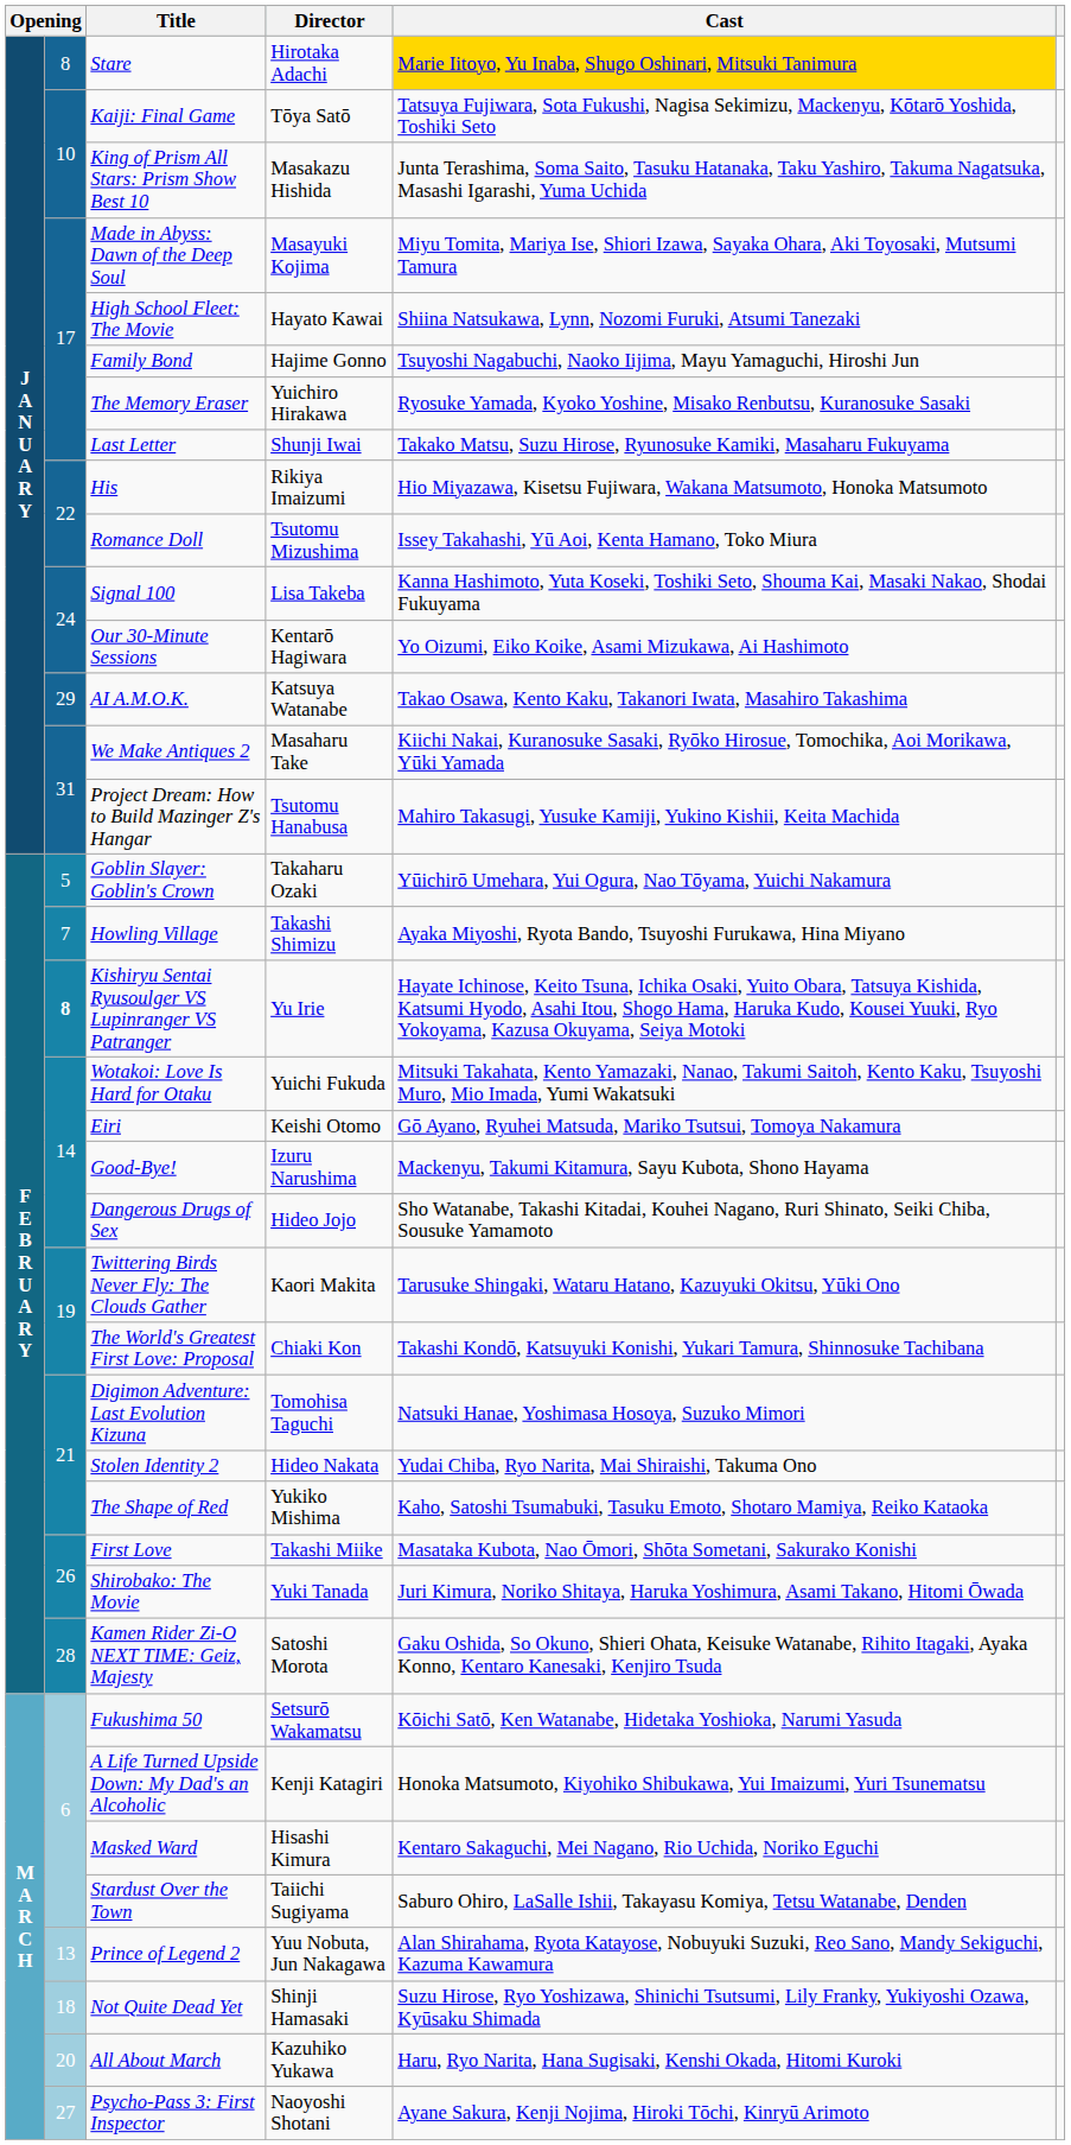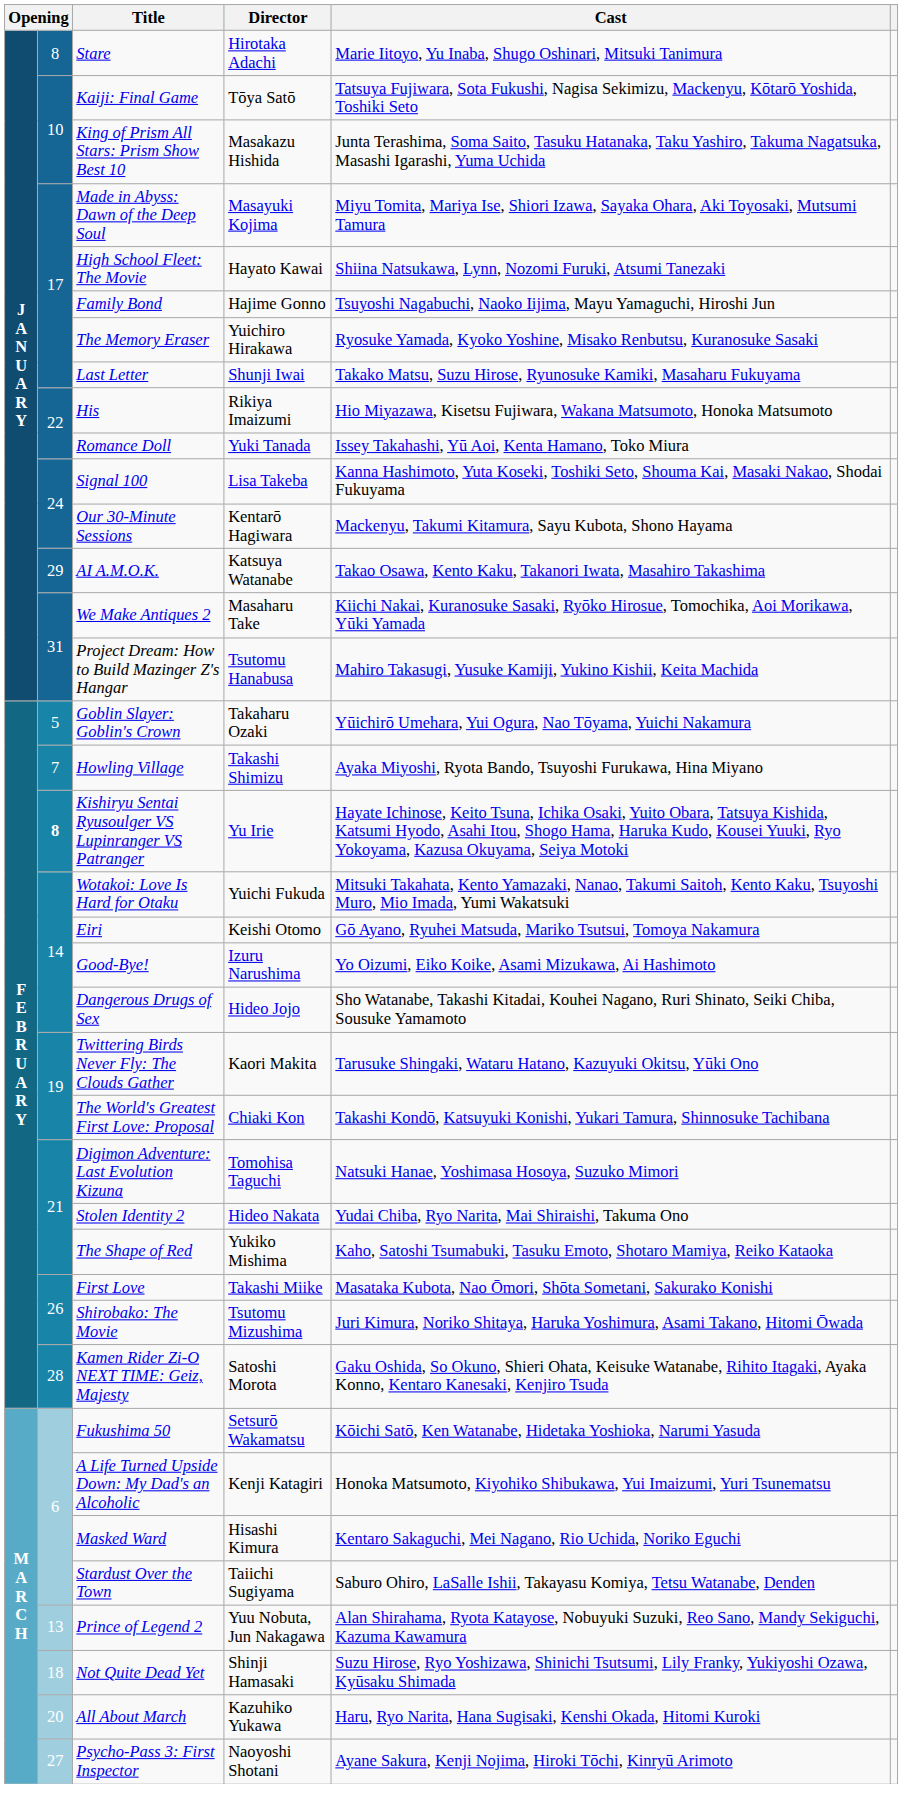Stare | Cast: gold background -> no background
Romance Doll | Director: Tsutomu Mizushima -> Yuki Tanada
Our 30-Minute Sessions | Cast: Yo Oizumi, Eiko Koike, Asami Mizukawa, Ai Hashimoto -> Mackenyu, Takumi Kitamura, Sayu Kubota, Shono Hayama
Good-Bye! | Cast: Mackenyu, Takumi Kitamura, Sayu Kubota, Shono Hayama -> Yo Oizumi, Eiko Koike, Asami Mizukawa, Ai Hashimoto
Shirobako: The Movie | Director: Yuki Tanada -> Tsutomu Mizushima
